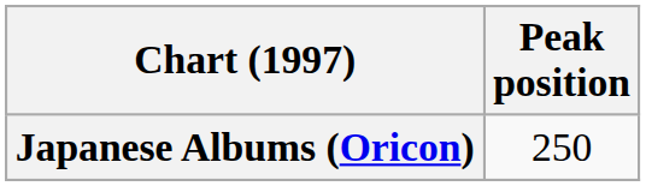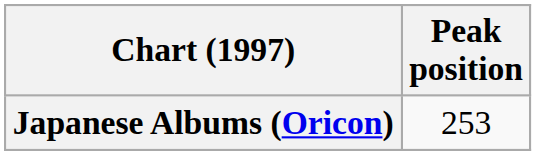Japanese Albums (Oricon) | Peak position: 250 -> 253
